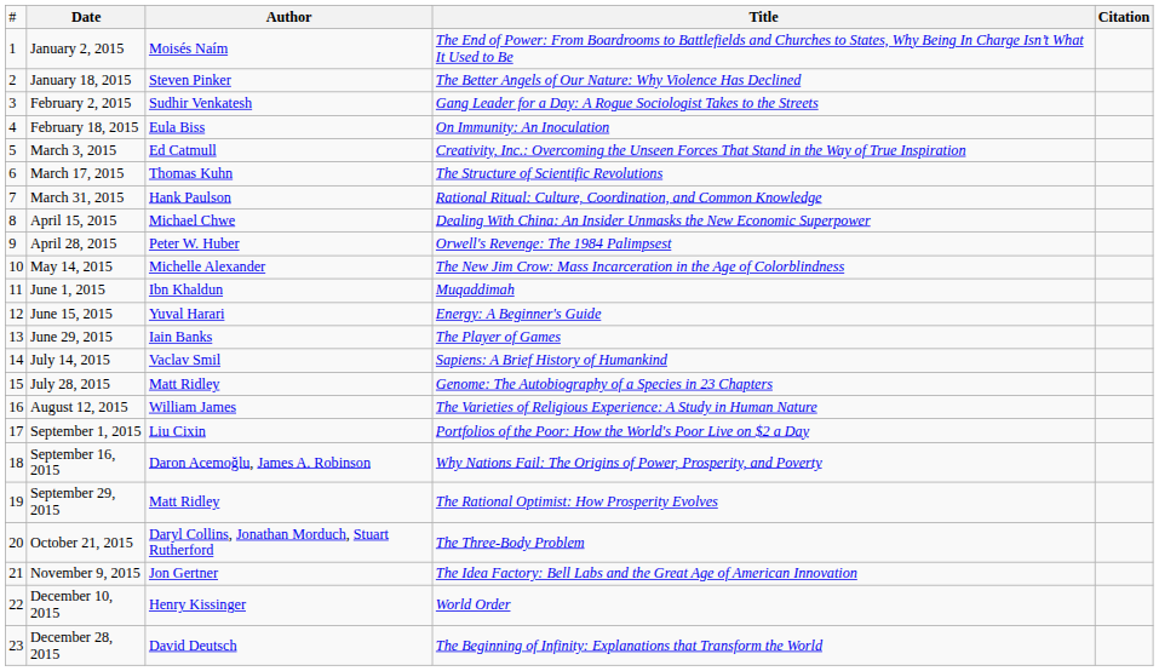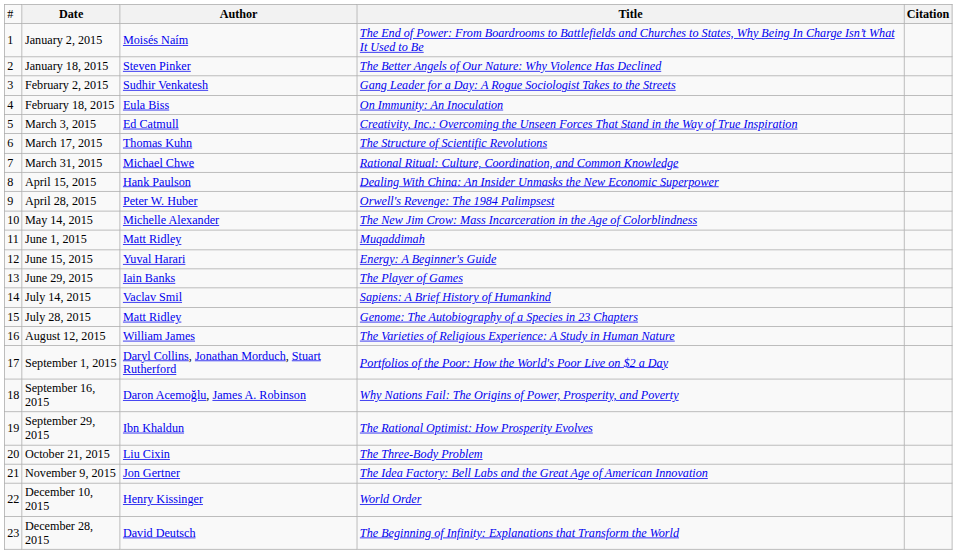March 31, 2015 | column 3: Hank Paulson -> Michael Chwe
April 15, 2015 | column 3: Michael Chwe -> Hank Paulson
June 1, 2015 | column 3: Ibn Khaldun -> Matt Ridley
September 1, 2015 | column 3: Liu Cixin -> Daryl Collins, Jonathan Morduch, Stuart Rutherford
September 29, 2015 | column 3: Matt Ridley -> Ibn Khaldun
October 21, 2015 | column 3: Daryl Collins, Jonathan Morduch, Stuart Rutherford -> Liu Cixin
